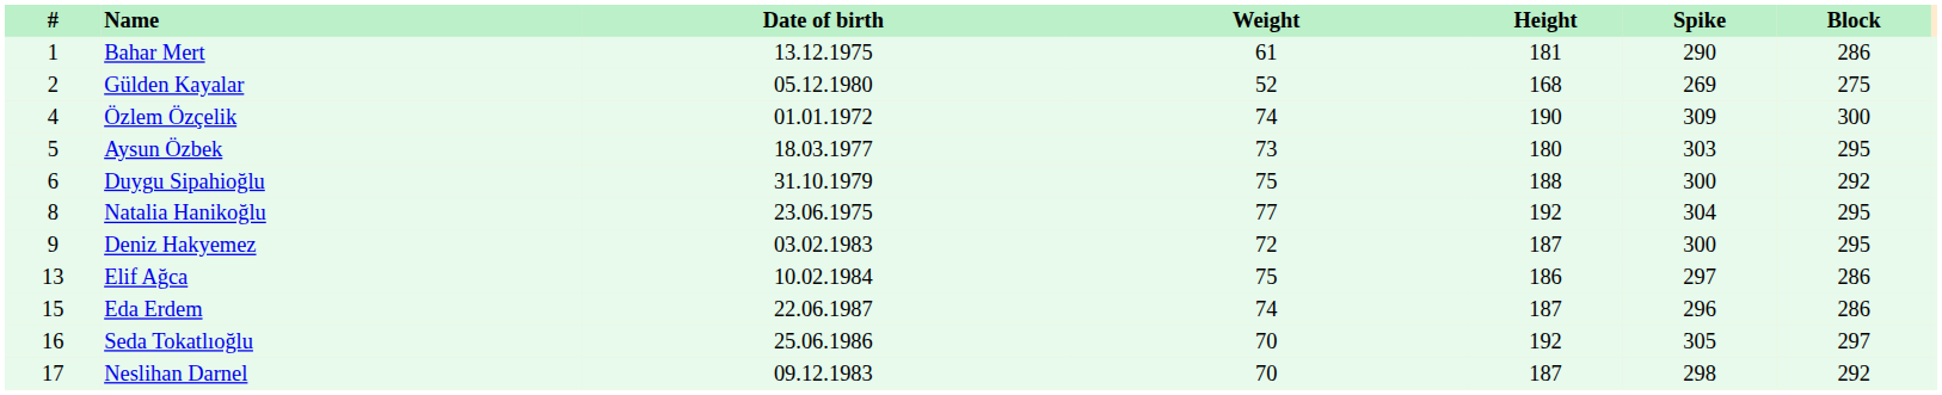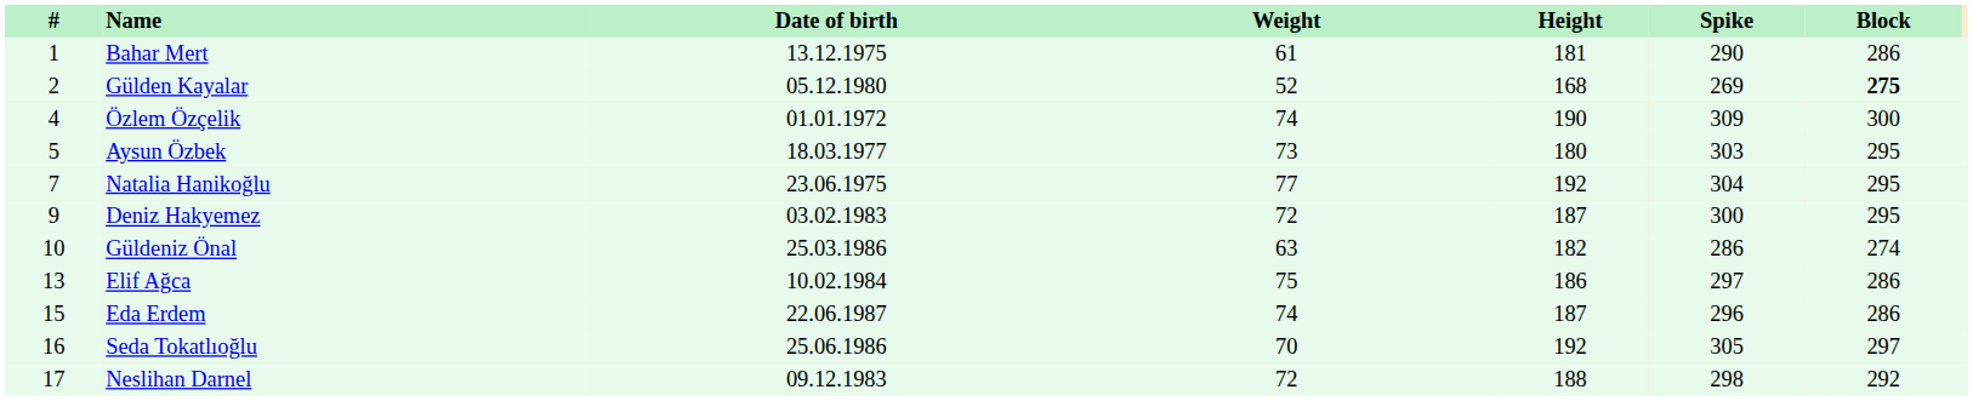Gülden Kayalar | Block: normal -> bold
- row: 6 | Duygu Sipahioğlu | 31.10.1979 | 75 | 188 | 300 | 292
Natalia Hanikoğlu | #: 8 -> 7
+ row: 10 | Güldeniz Önal | 25.03.1986 | 63 | 182 | 286 | 274
Neslihan Darnel | Weight: 70 -> 72
Neslihan Darnel | Height: 187 -> 188
